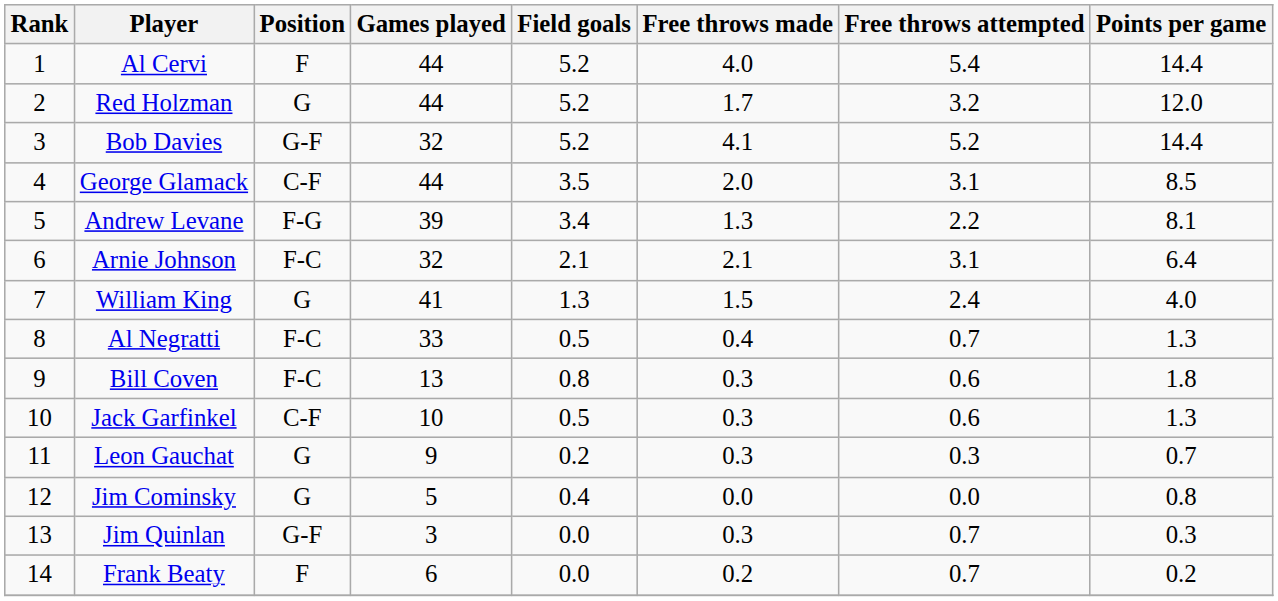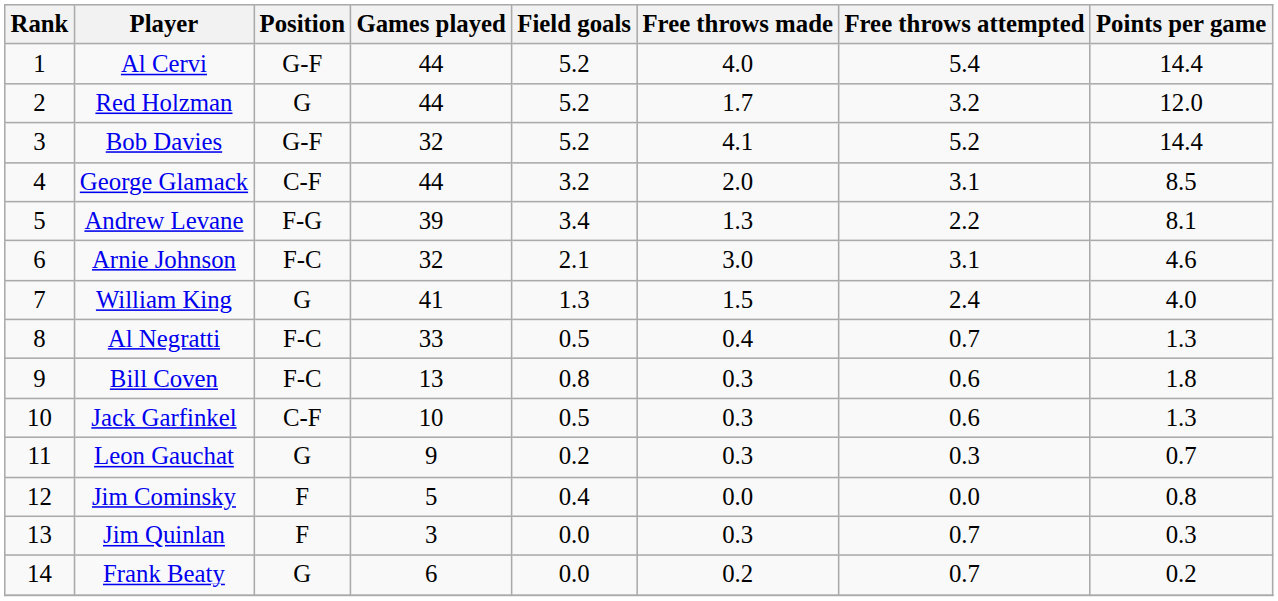Al Cervi | Position: F -> G-F
George Glamack | Field goals: 3.5 -> 3.2
Arnie Johnson | Free throws made: 2.1 -> 3.0
Arnie Johnson | Points per game: 6.4 -> 4.6
Jim Cominsky | Position: G -> F
Jim Quinlan | Position: G-F -> F
Frank Beaty | Position: F -> G
